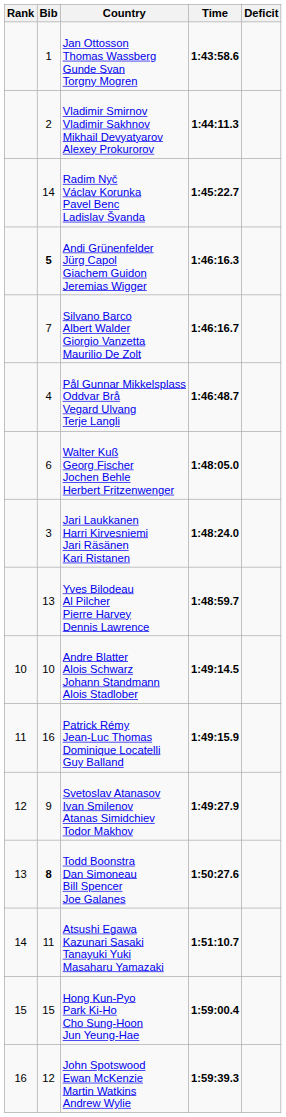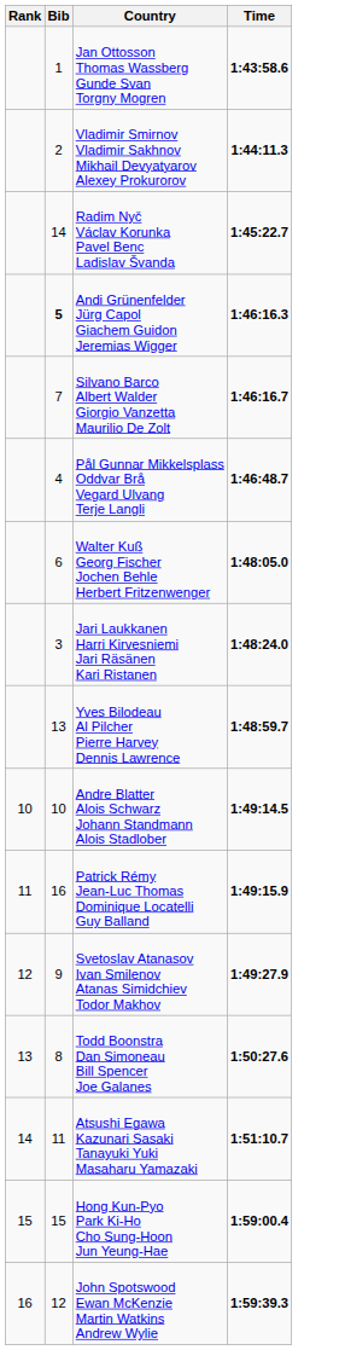- column: Deficit
Todd Boonstra Dan Simoneau Bill Spencer Joe Galanes | Bib: bold -> normal
